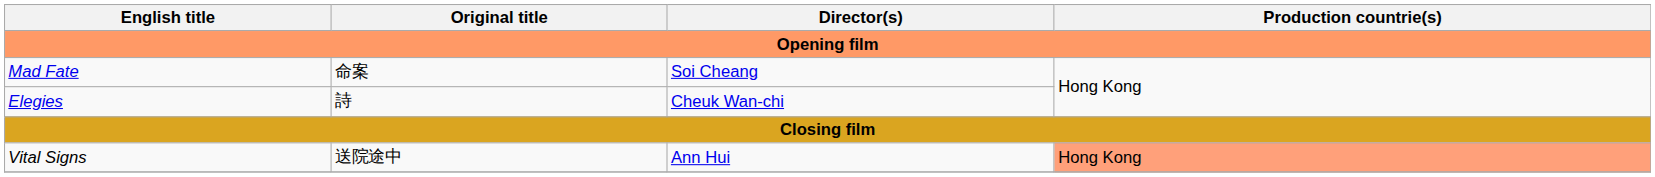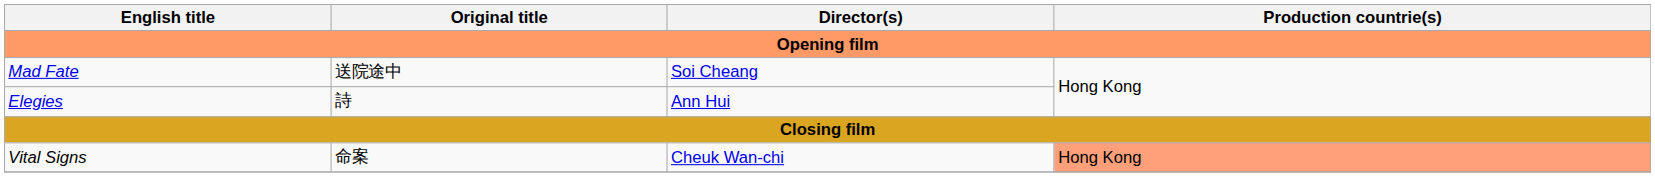Mad Fate | Original title: 命案 -> 送院途中
Elegies | Director(s): Cheuk Wan-chi -> Ann Hui
Vital Signs | Original title: 送院途中 -> 命案
Vital Signs | Director(s): Ann Hui -> Cheuk Wan-chi
